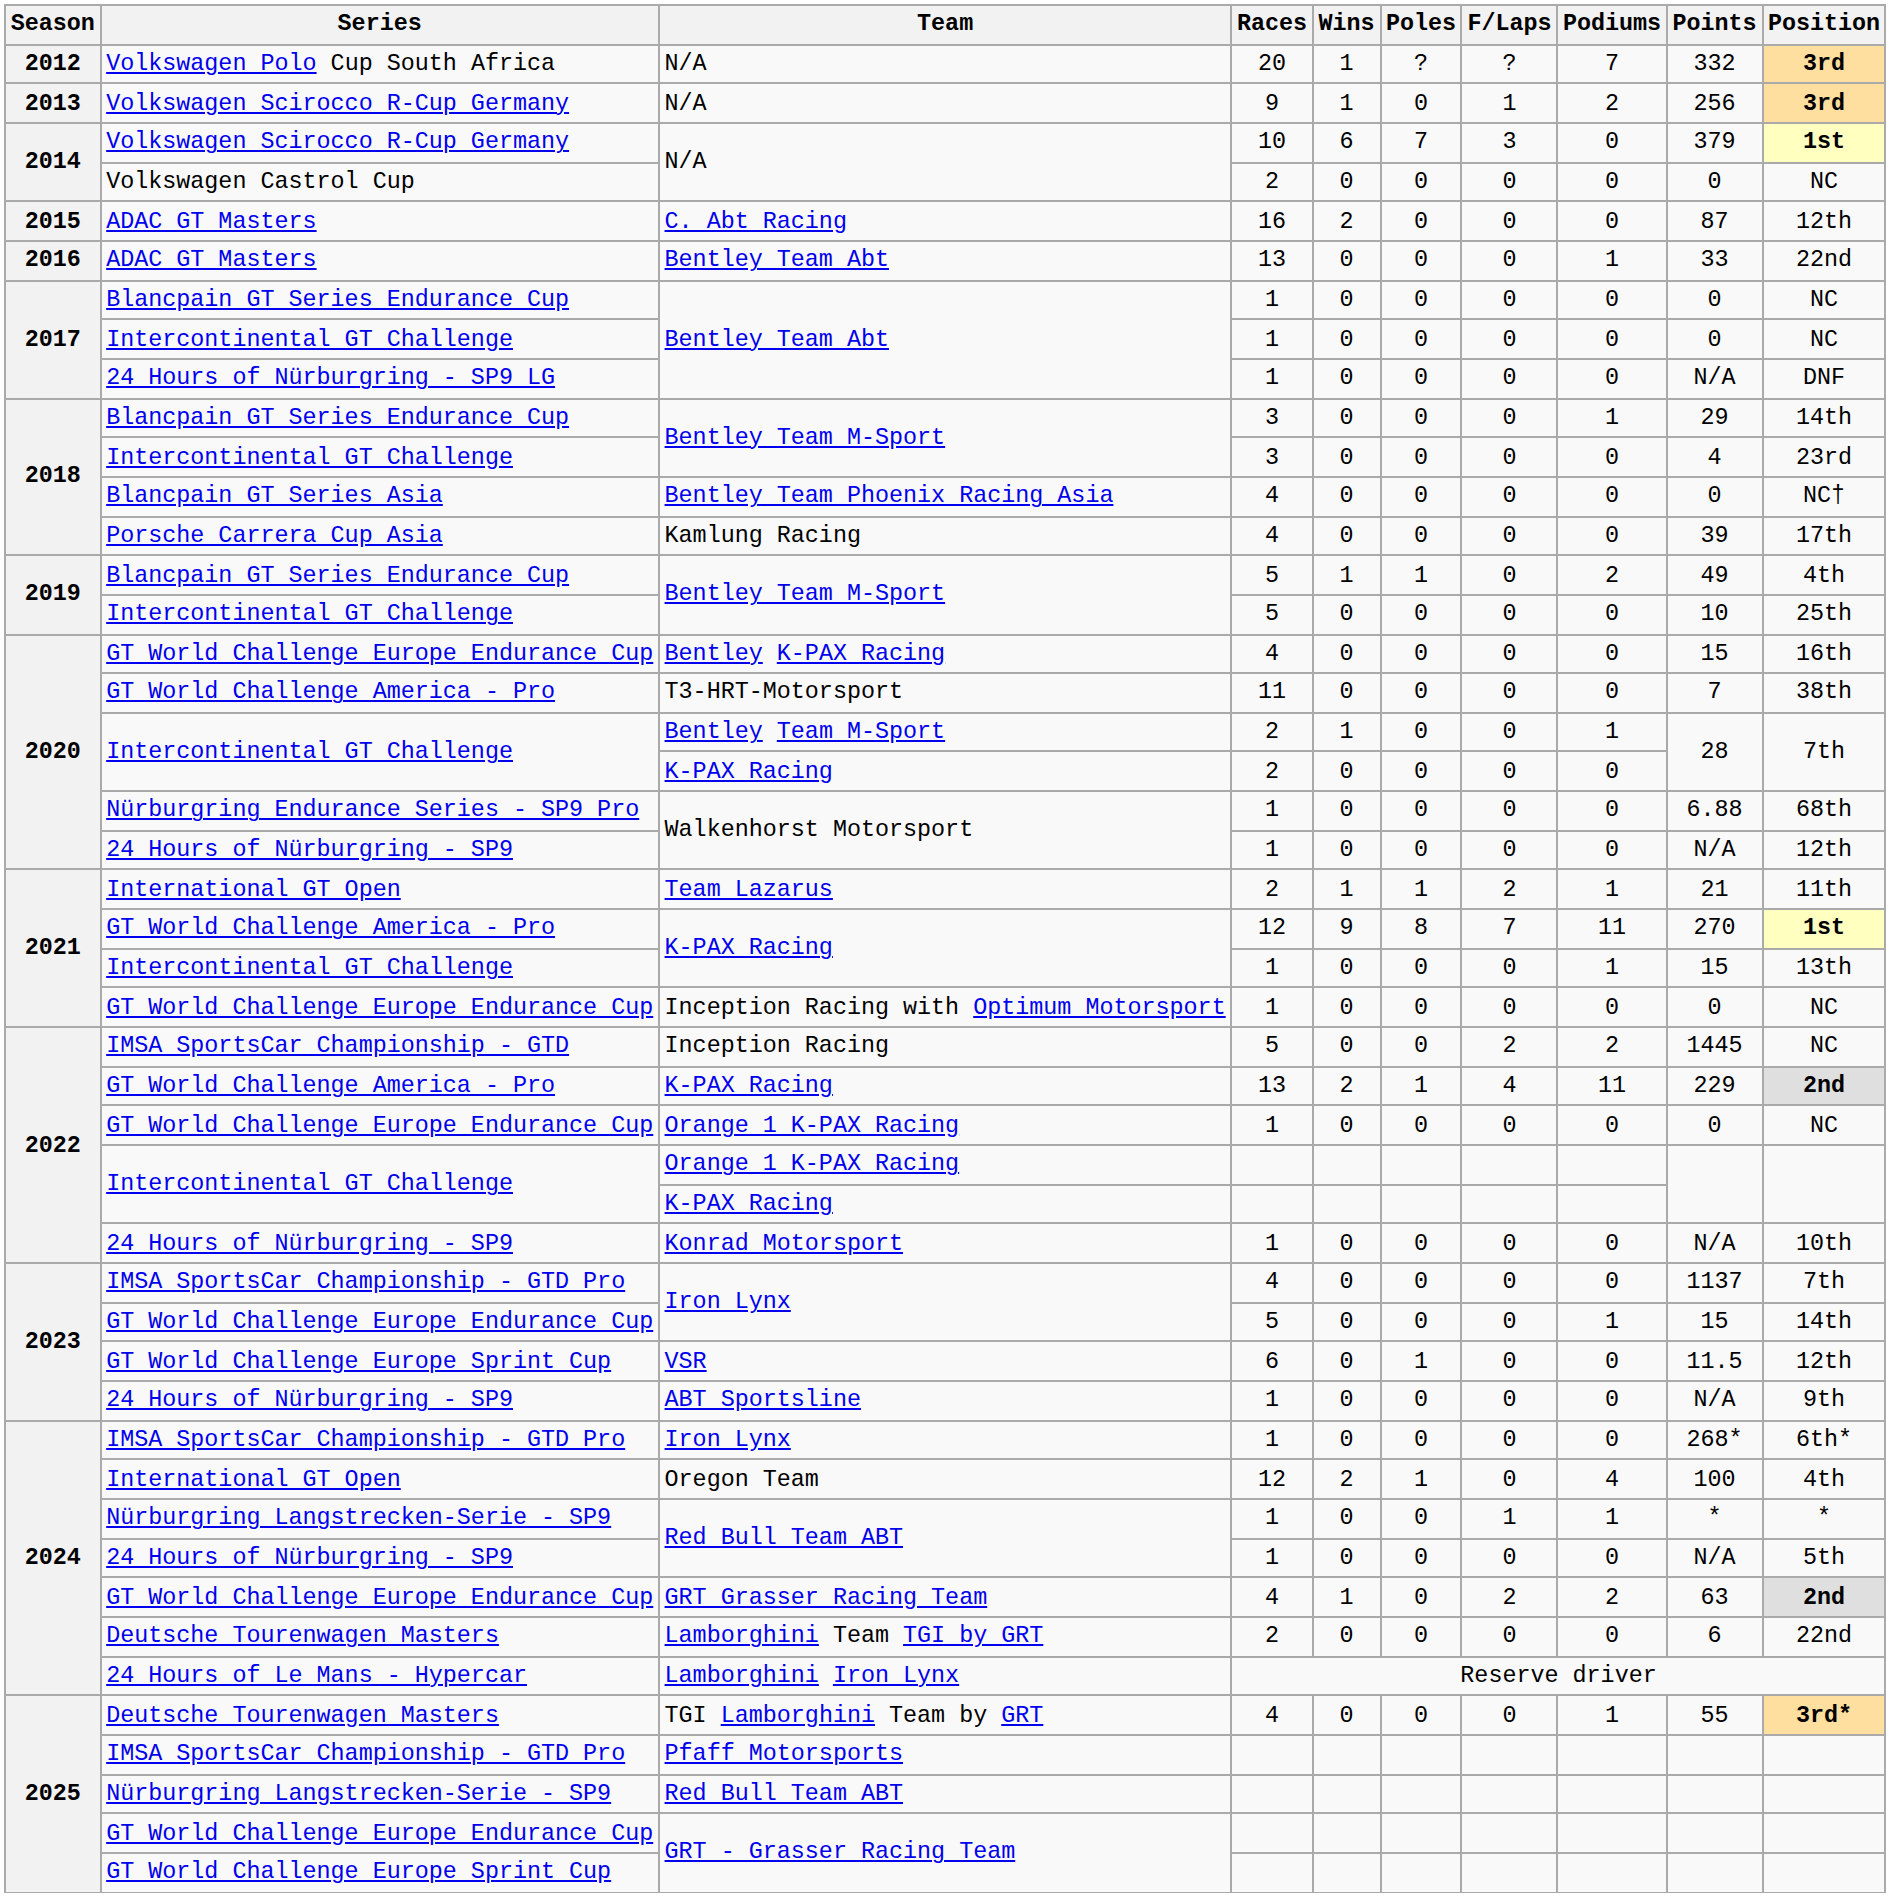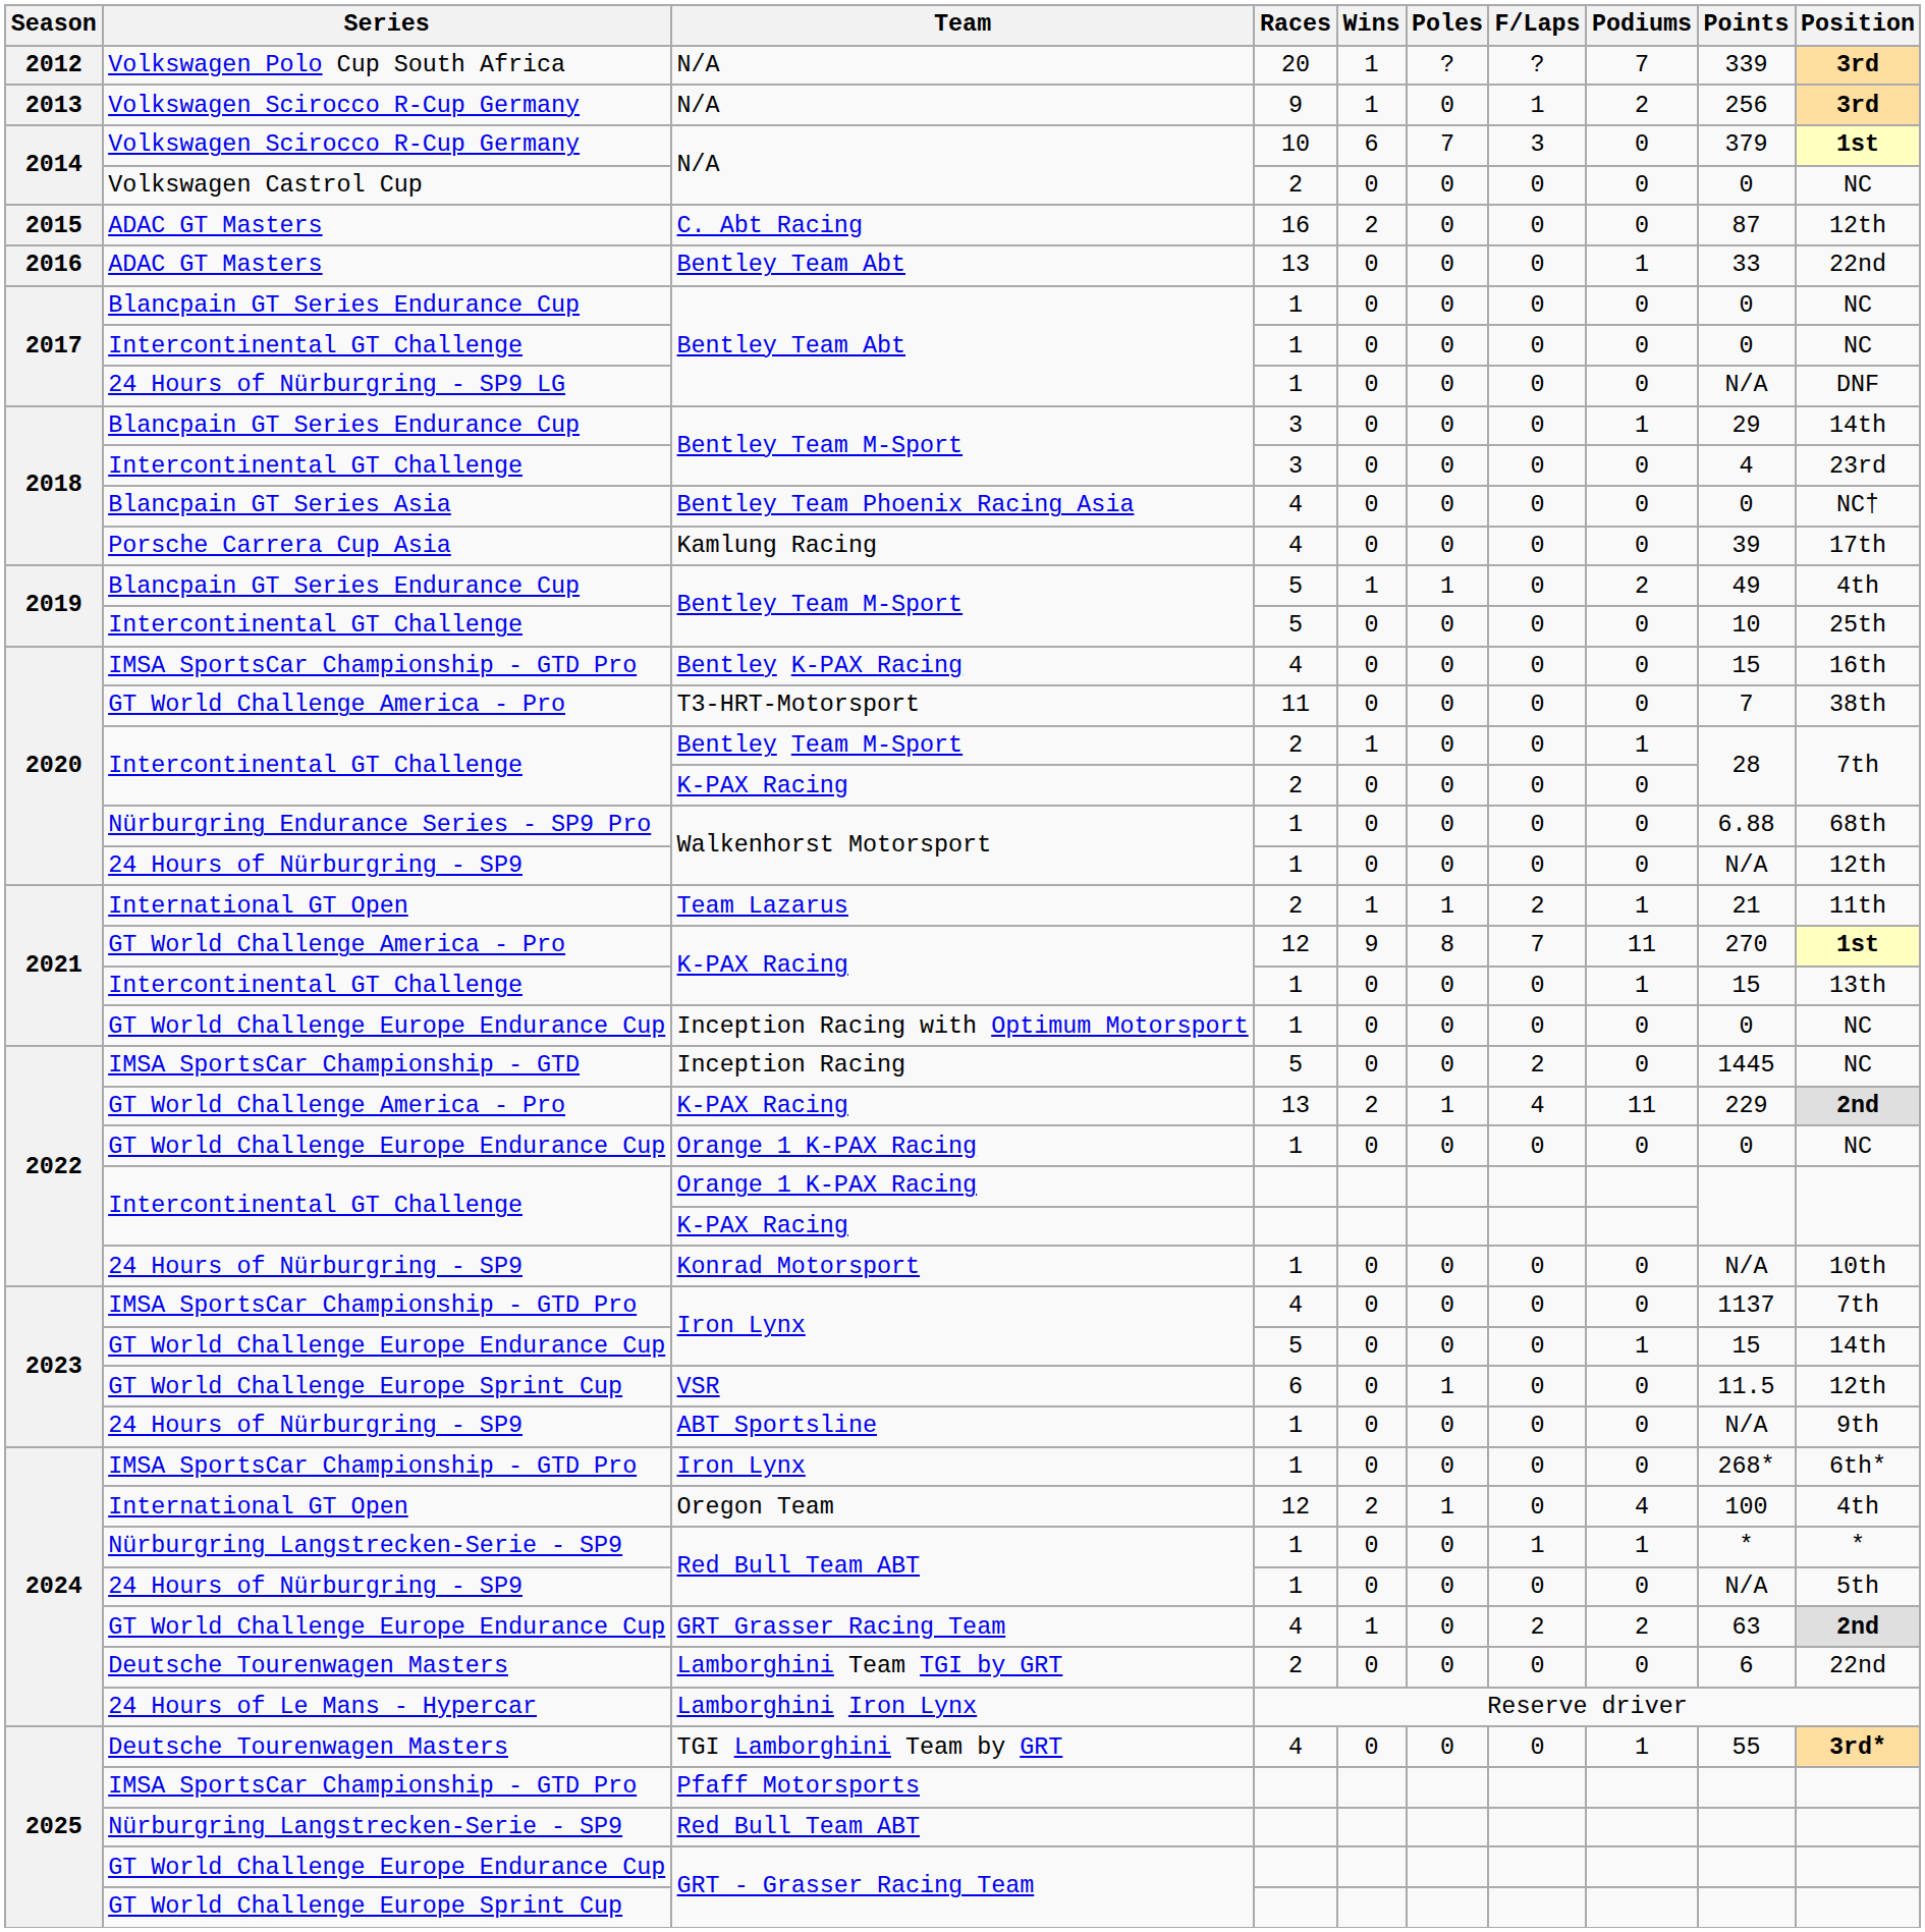N/A / 20 | Points: 332 -> 339
Bentley K-PAX Racing | Series: GT World Challenge Europe Endurance Cup -> IMSA SportsCar Championship - GTD Pro
Inception Racing | Podiums: 2 -> 0
